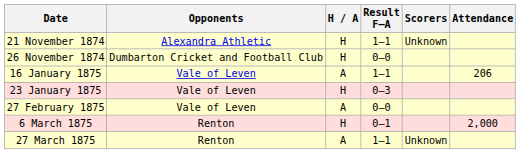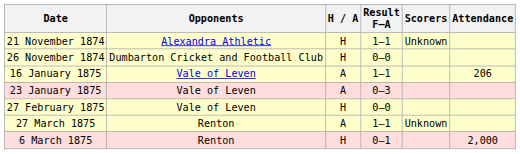23 January 1875 | H / A: H -> A
27 February 1875 | H / A: A -> H
rows swapped: 6 March 1875 <-> 27 March 1875
